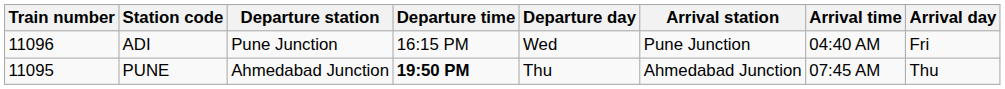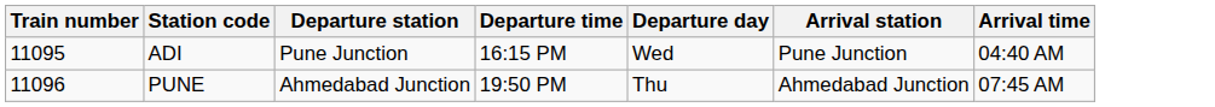- column: Arrival day | Fri | Thu
ADI | Train number: 11096 -> 11095
PUNE | Train number: 11095 -> 11096
PUNE | Departure time: bold -> normal
